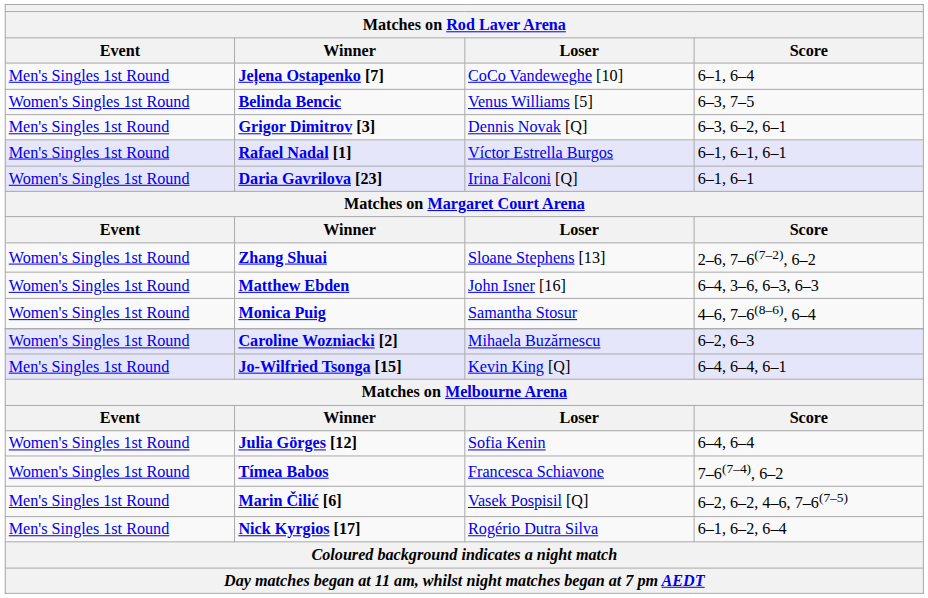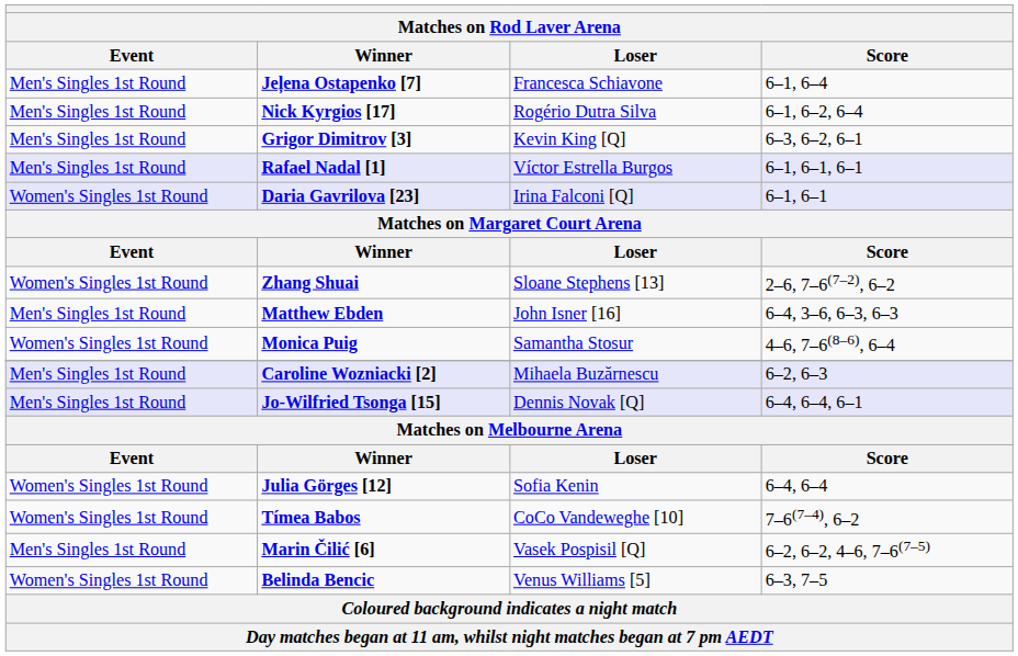Jeļena Ostapenko [7] | Loser: CoCo Vandeweghe [10] -> Francesca Schiavone
rows swapped: Belinda Bencic <-> Nick Kyrgios [17]
Grigor Dimitrov [3] | Loser: Dennis Novak [Q] -> Kevin King [Q]
Matthew Ebden | Event: Women's Singles 1st Round -> Men's Singles 1st Round
Caroline Wozniacki [2] | Event: Women's Singles 1st Round -> Men's Singles 1st Round
Jo-Wilfried Tsonga [15] | Loser: Kevin King [Q] -> Dennis Novak [Q]
Tímea Babos | Loser: Francesca Schiavone -> CoCo Vandeweghe [10]
